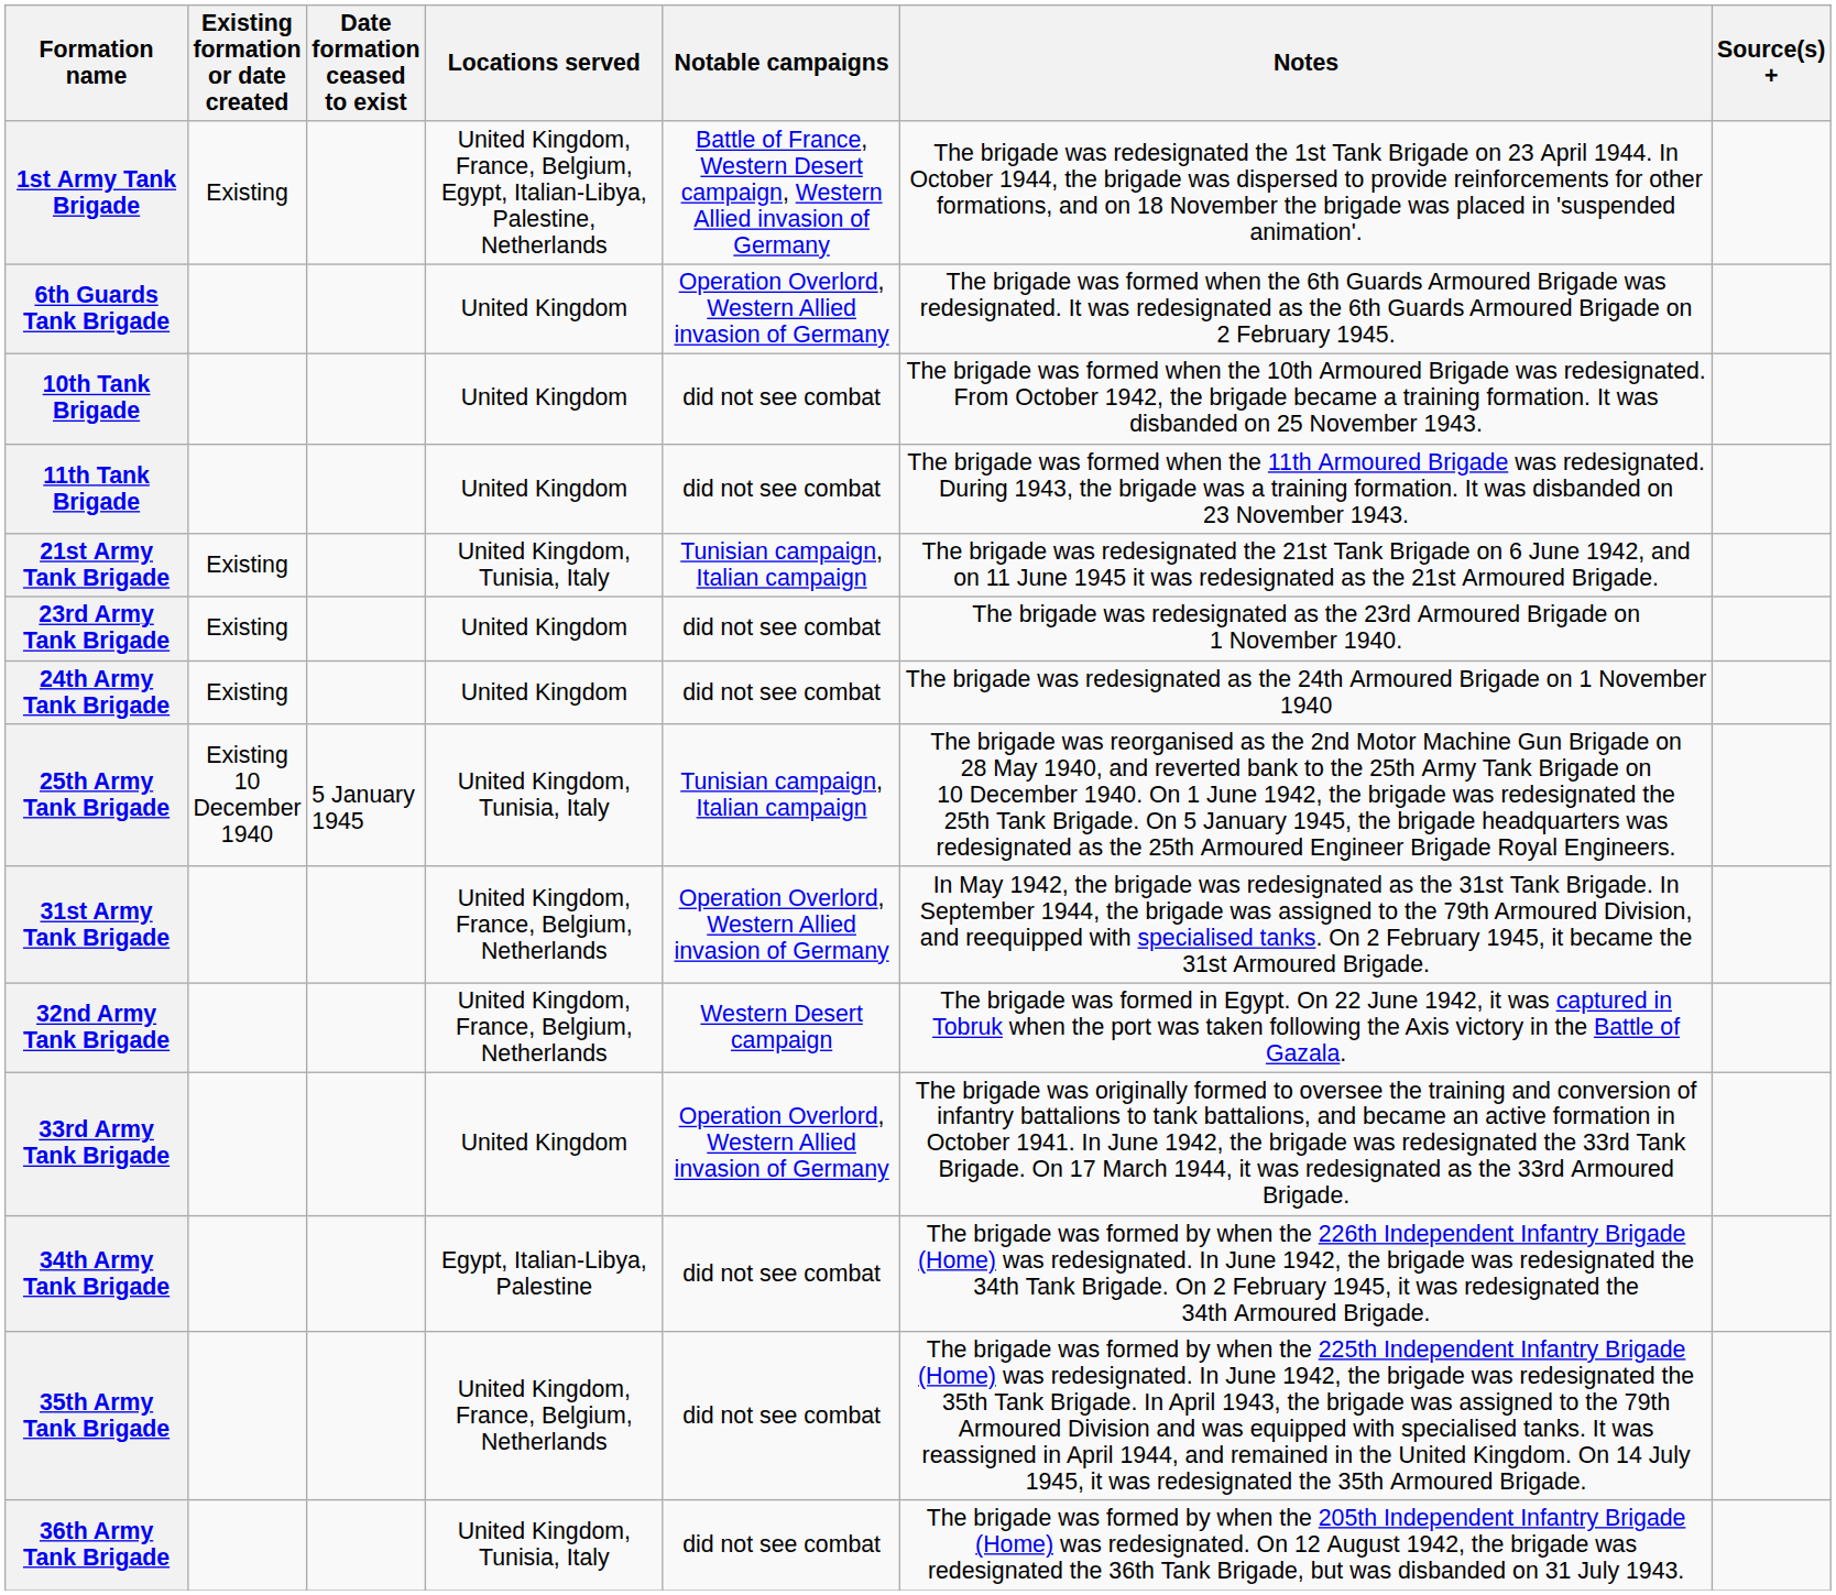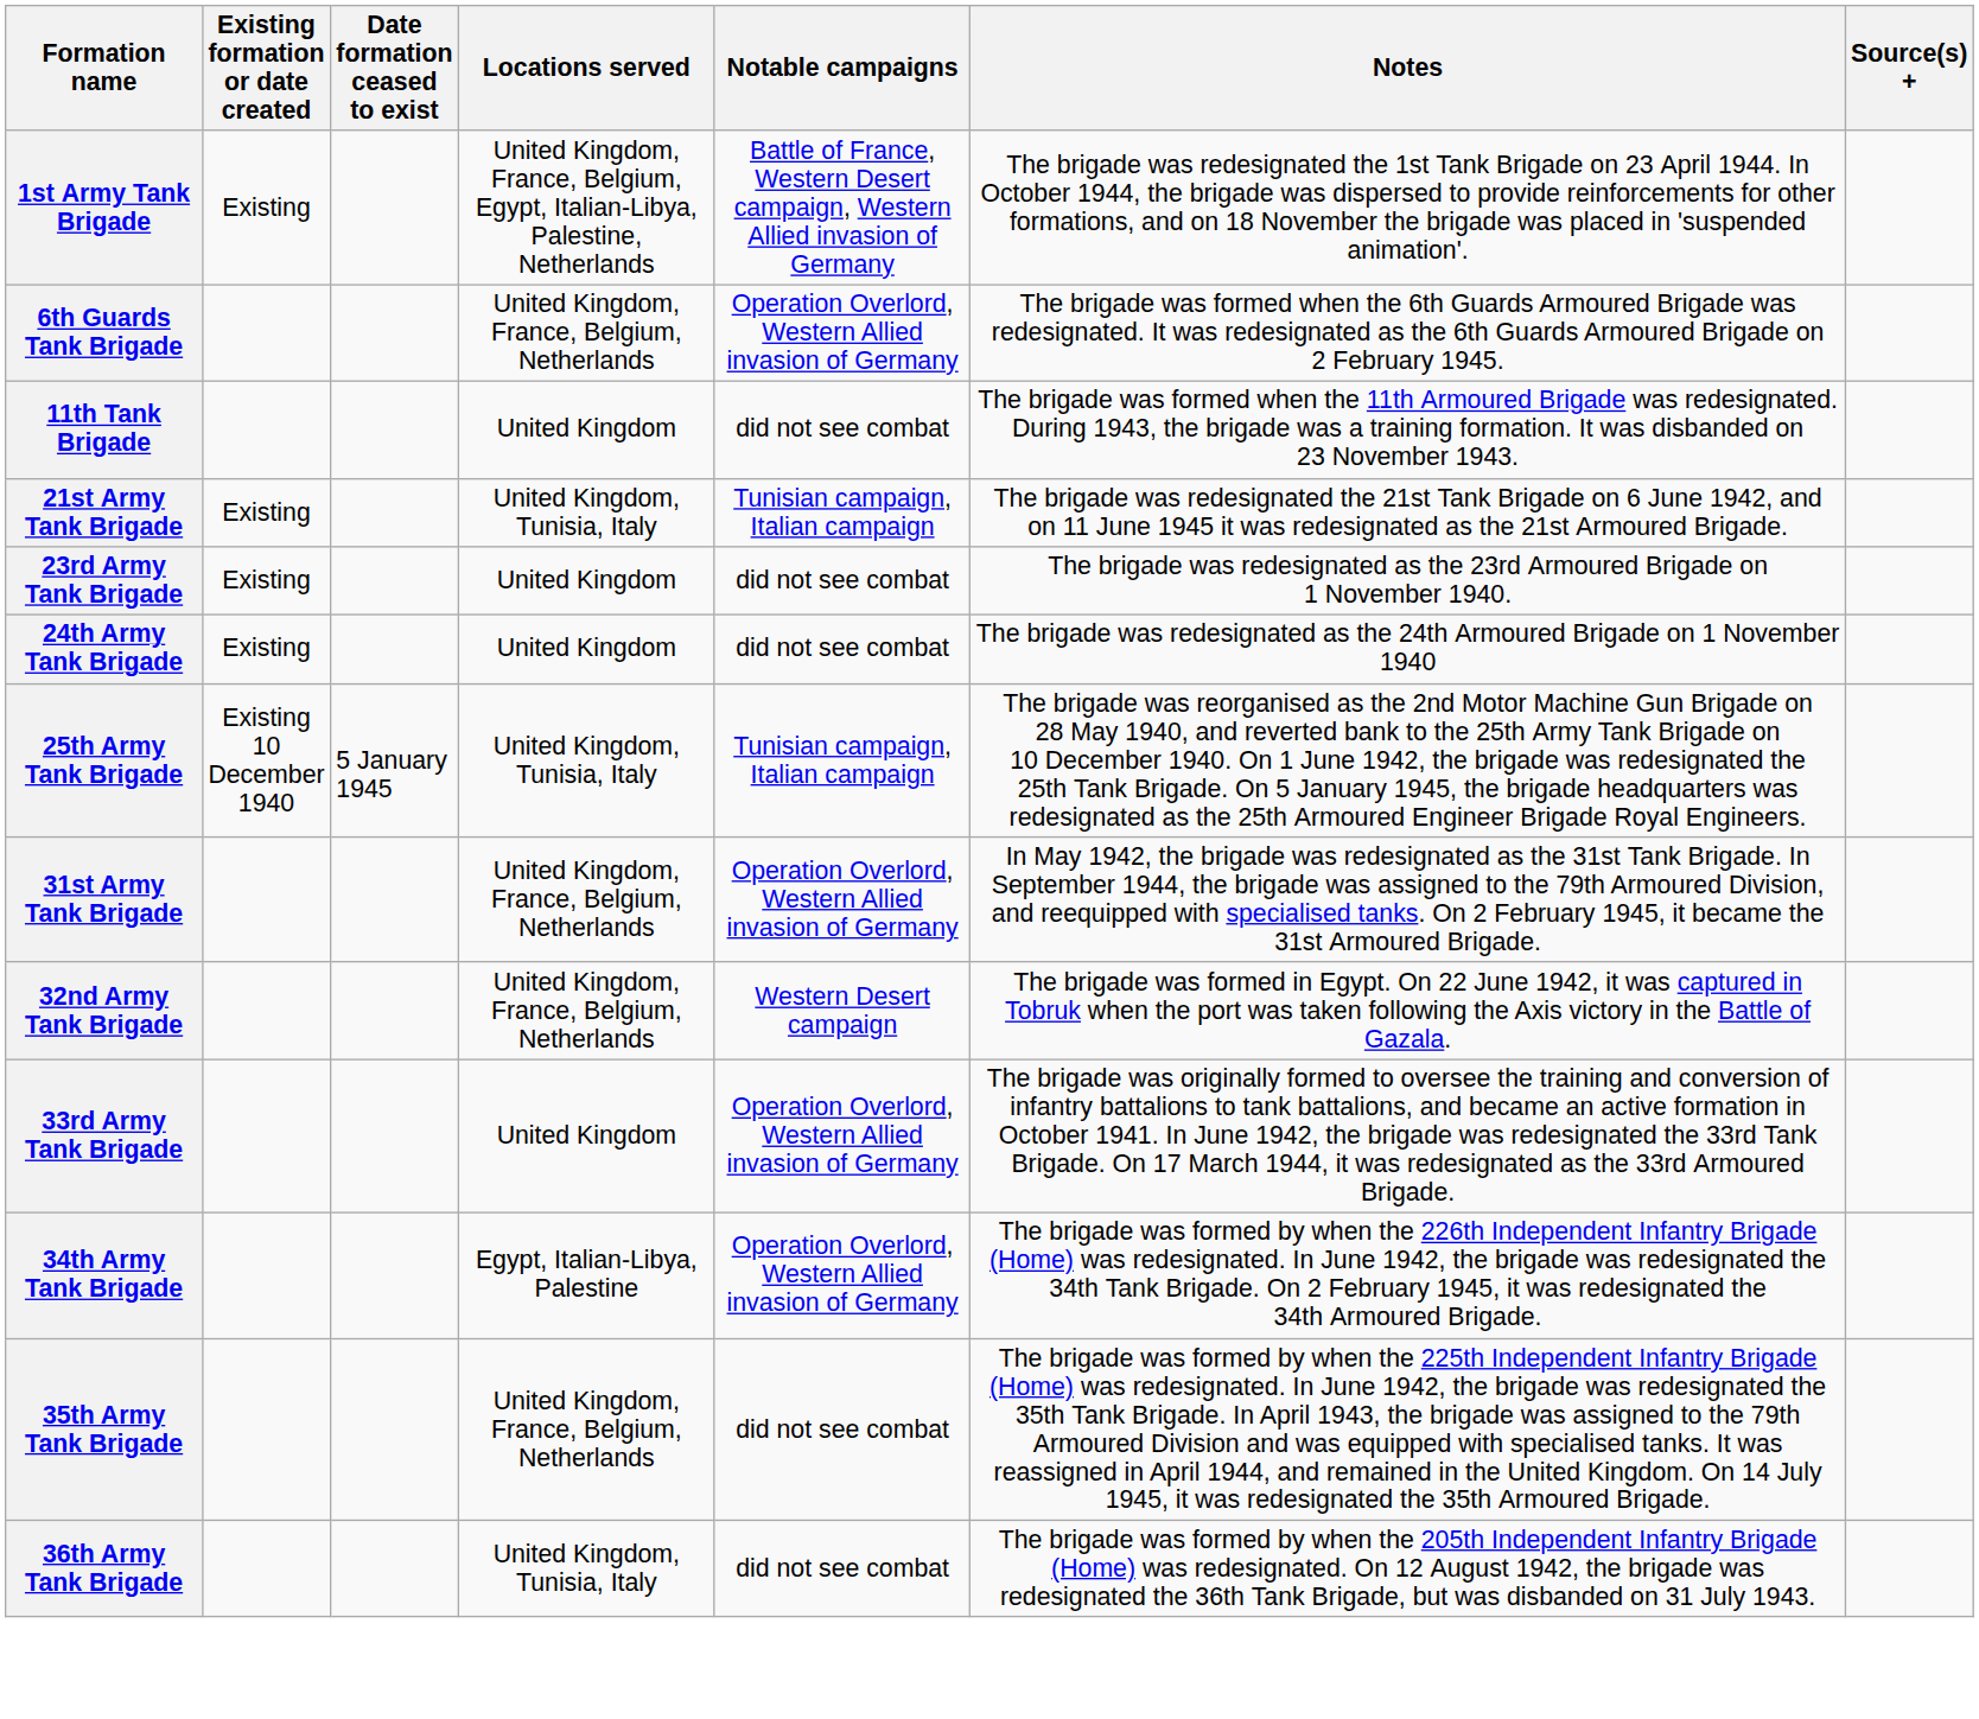6th Guards Tank Brigade | Locations served: United Kingdom -> United Kingdom, France, Belgium, Netherlands
- row: 10th Tank Brigade | United Kingdom | did not see combat | The brigade was formed when the 10th Armoured Brigade was redesignated. From October 1942, the brigade became a training formation. It was disbanded on 25 November 1943.
34th Army Tank Brigade | Notable campaigns: did not see combat -> Operation Overlord, Western Allied invasion of Germany
